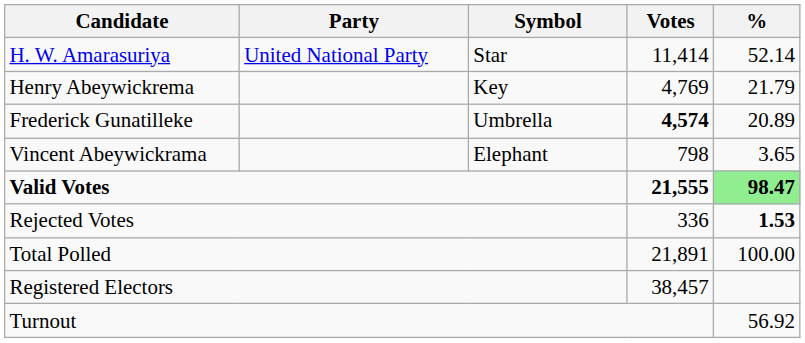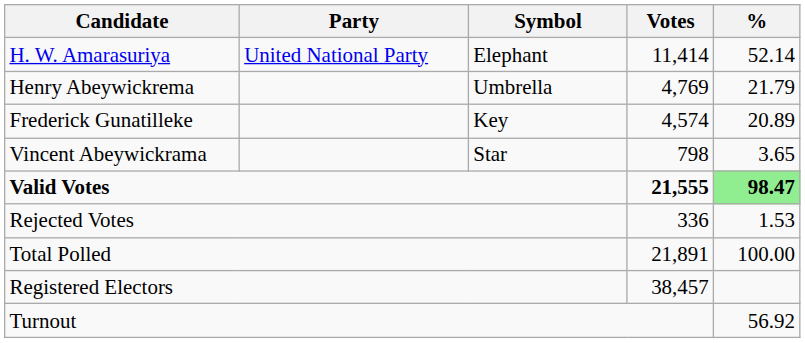H. W. Amarasuriya | Symbol: Star -> Elephant
Henry Abeywickrema | Symbol: Key -> Umbrella
Frederick Gunatilleke | Symbol: Umbrella -> Key
Frederick Gunatilleke | Votes: bold -> normal
Vincent Abeywickrama | Symbol: Elephant -> Star
Rejected Votes | %: bold -> normal
